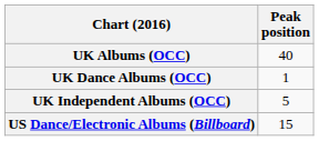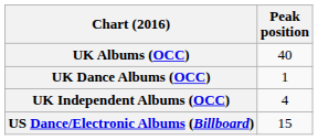UK Independent Albums (OCC) | Peak position: 5 -> 4
